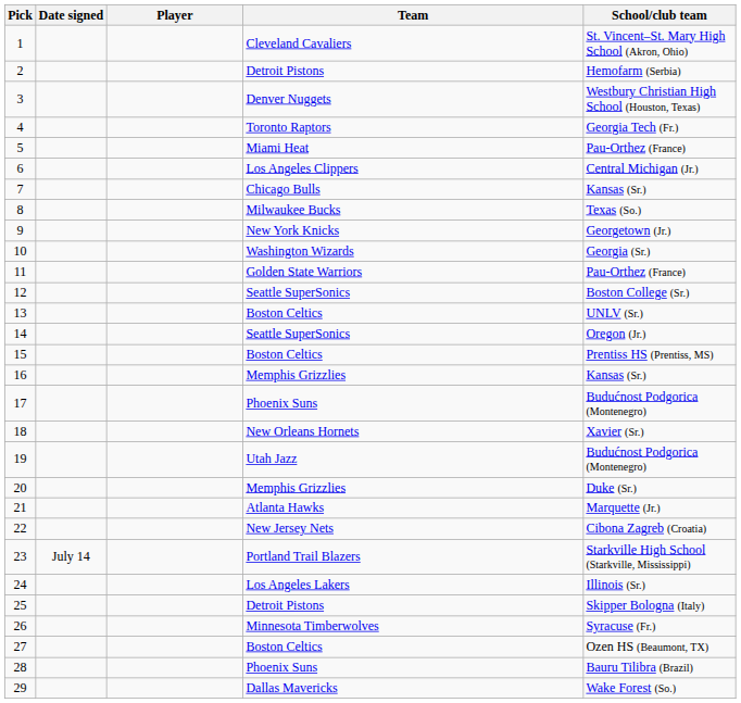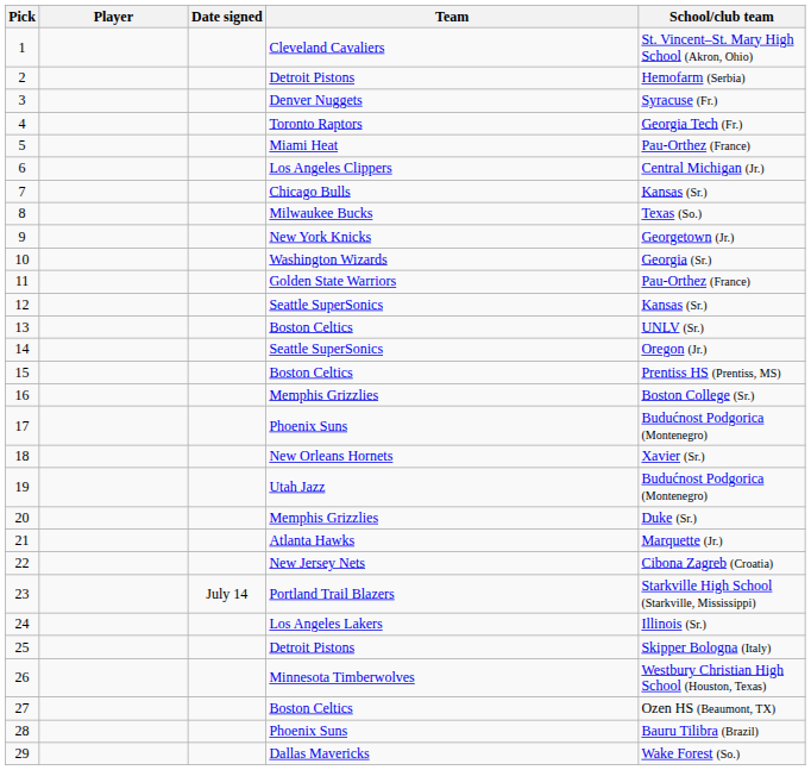columns swapped: Player <-> Date signed
3 | School/club team: Westbury Christian High School (Houston, Texas) -> Syracuse (Fr.)
12 | School/club team: Boston College (Sr.) -> Kansas (Sr.)
16 | School/club team: Kansas (Sr.) -> Boston College (Sr.)
26 | School/club team: Syracuse (Fr.) -> Westbury Christian High School (Houston, Texas)
